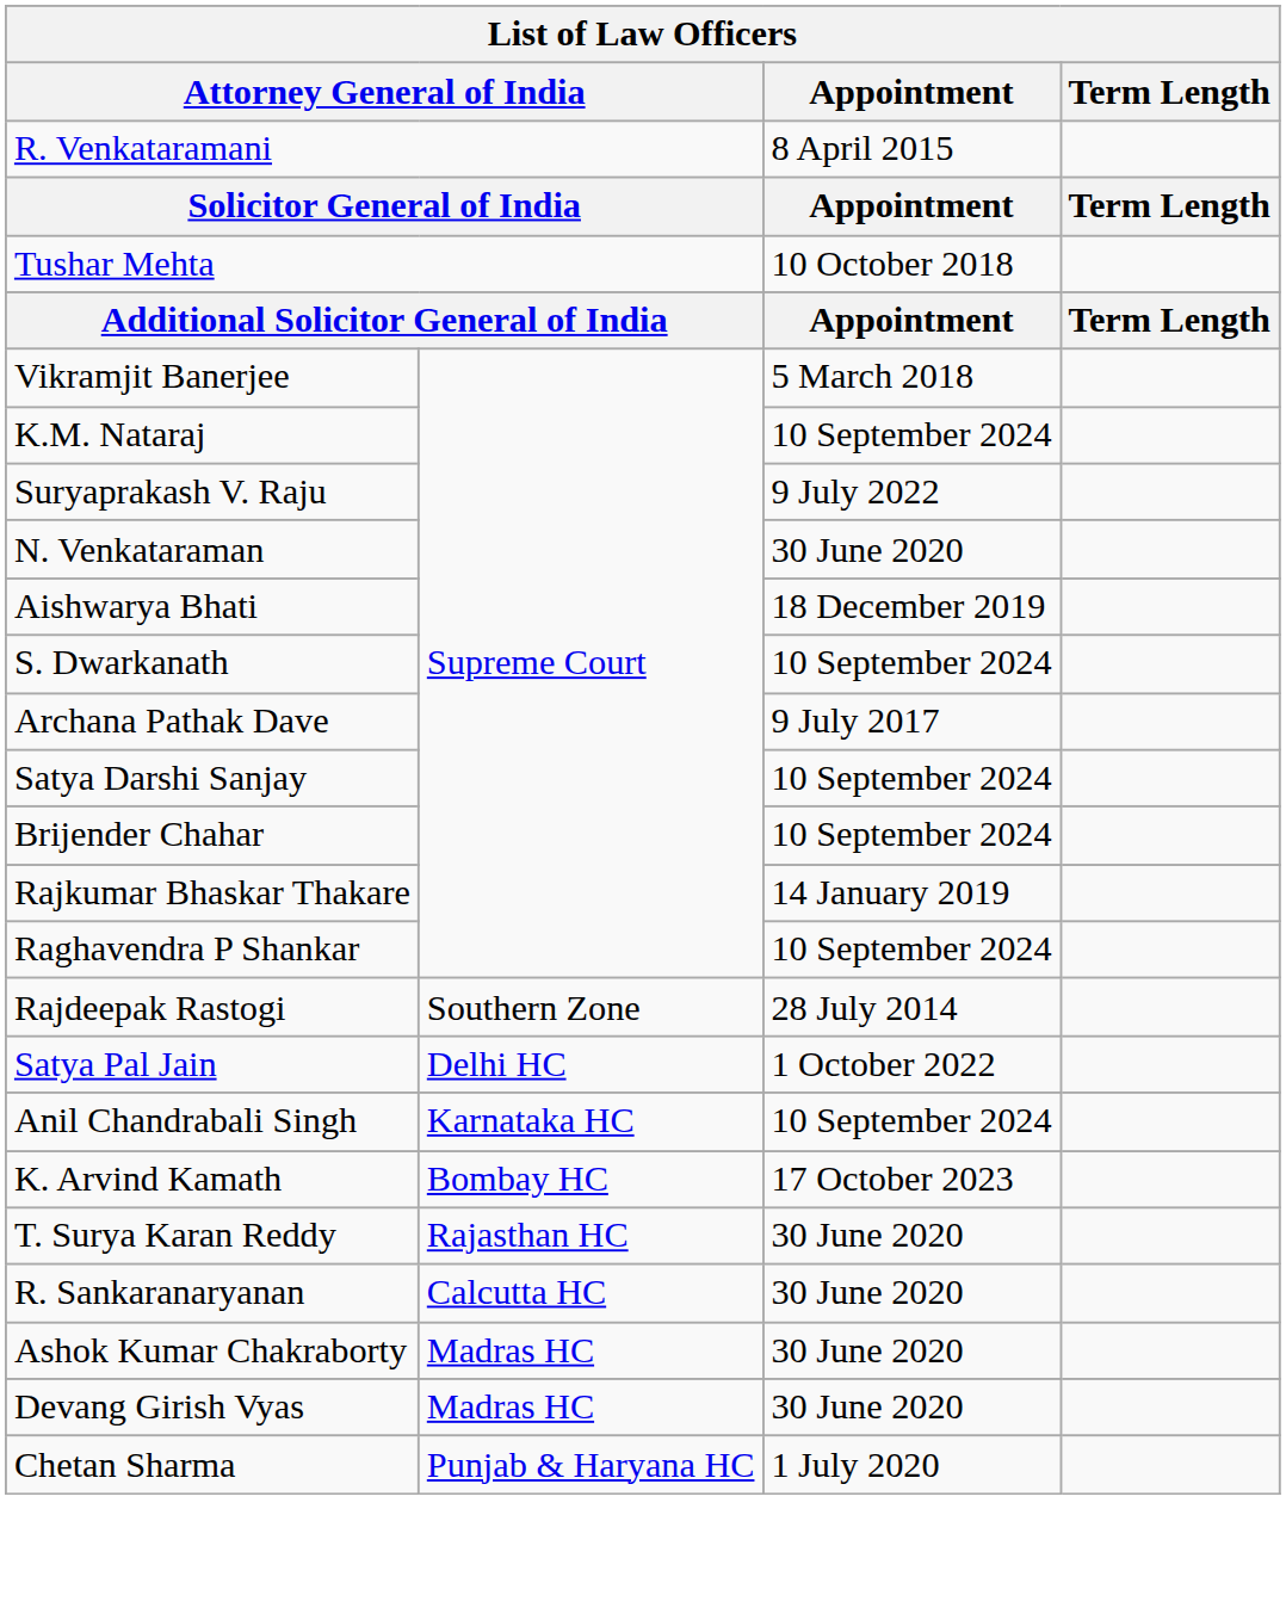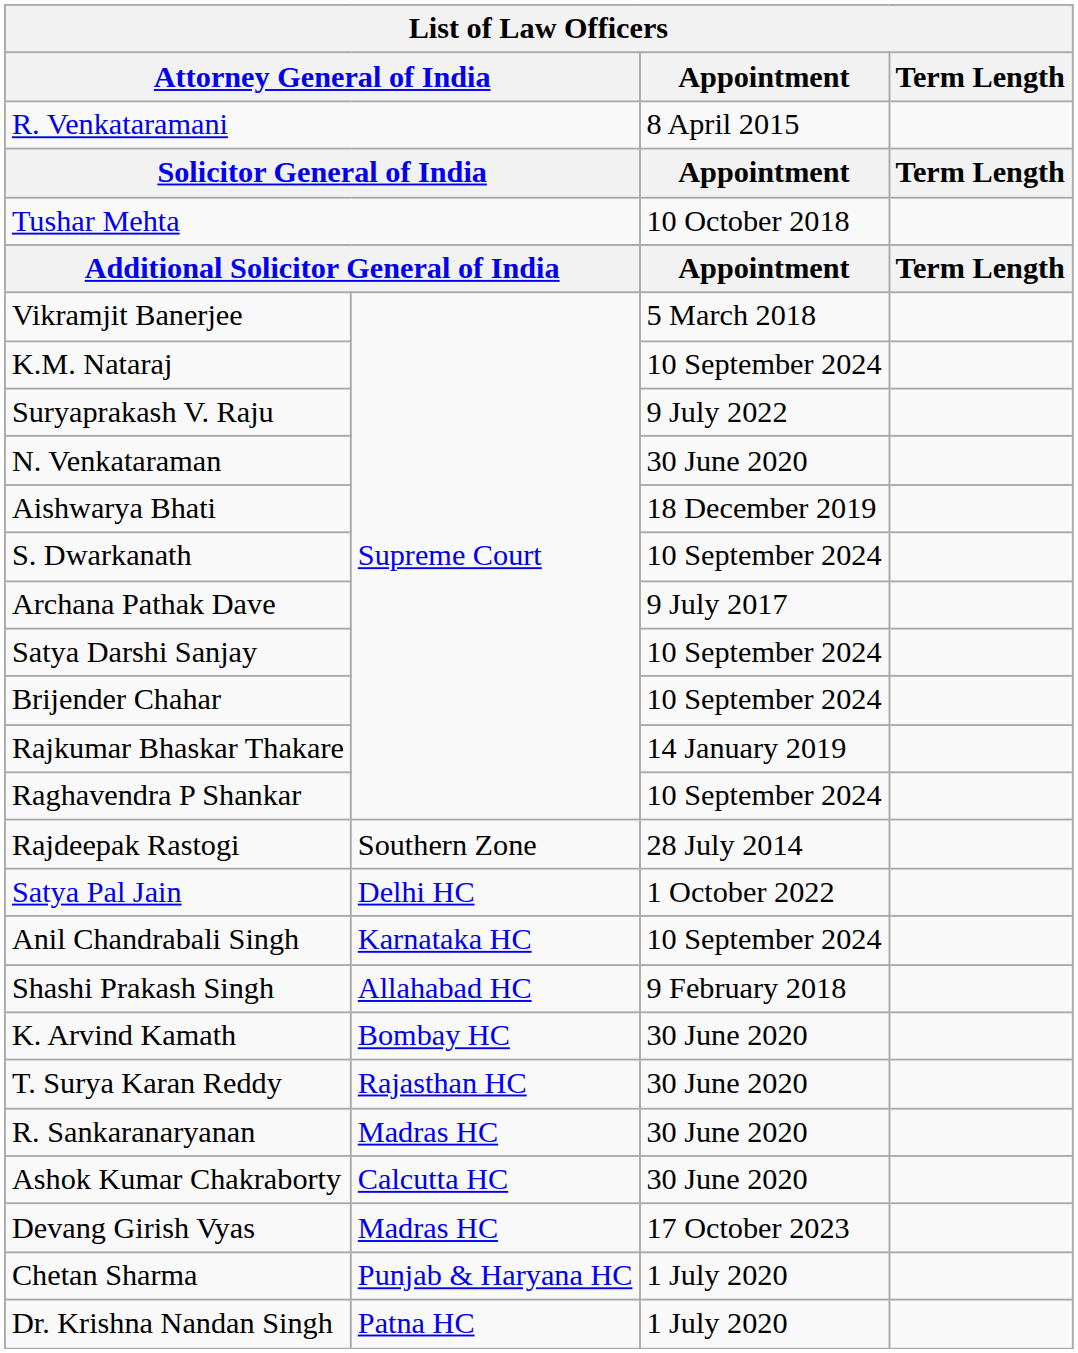+ row: Shashi Prakash Singh | Allahabad HC | 9 February 2018
K. Arvind Kamath | Appointment: 17 October 2023 -> 30 June 2020
R. Sankaranaryanan | column 2: Calcutta HC -> Madras HC
Ashok Kumar Chakraborty | column 2: Madras HC -> Calcutta HC
Devang Girish Vyas | Appointment: 30 June 2020 -> 17 October 2023
+ row: Dr. Krishna Nandan Singh | Patna HC | 1 July 2020
